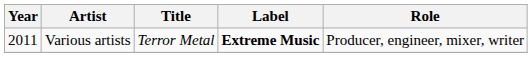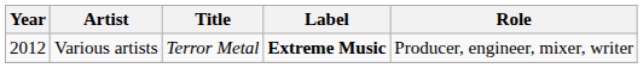Various artists | Year: 2011 -> 2012
